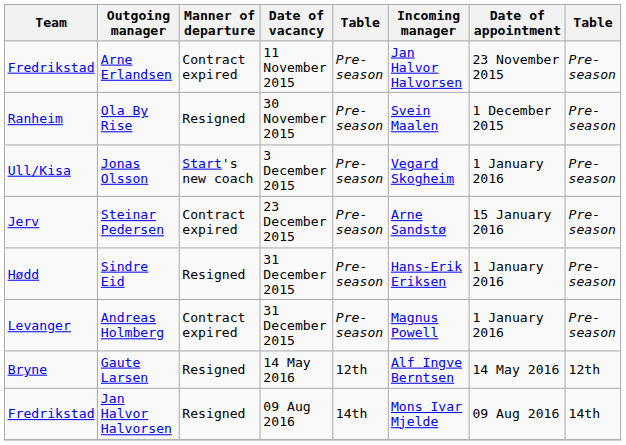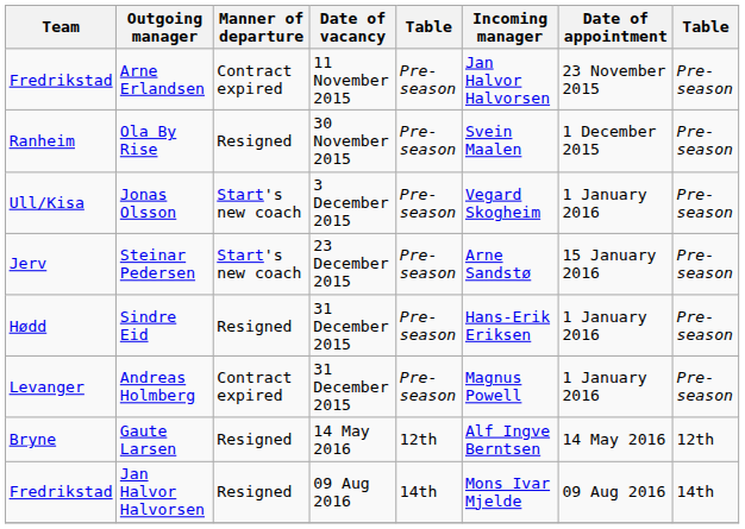Steinar Pedersen | Manner of departure: Contract expired -> Start's new coach
